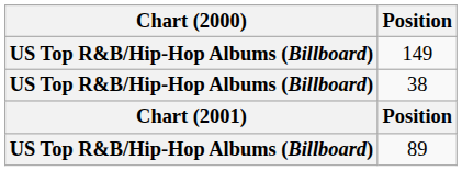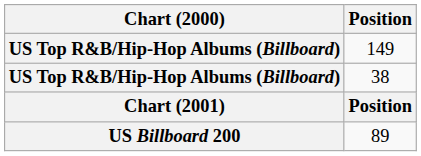89 | Chart (2000): US Top R&B/Hip-Hop Albums (Billboard) -> US Billboard 200
